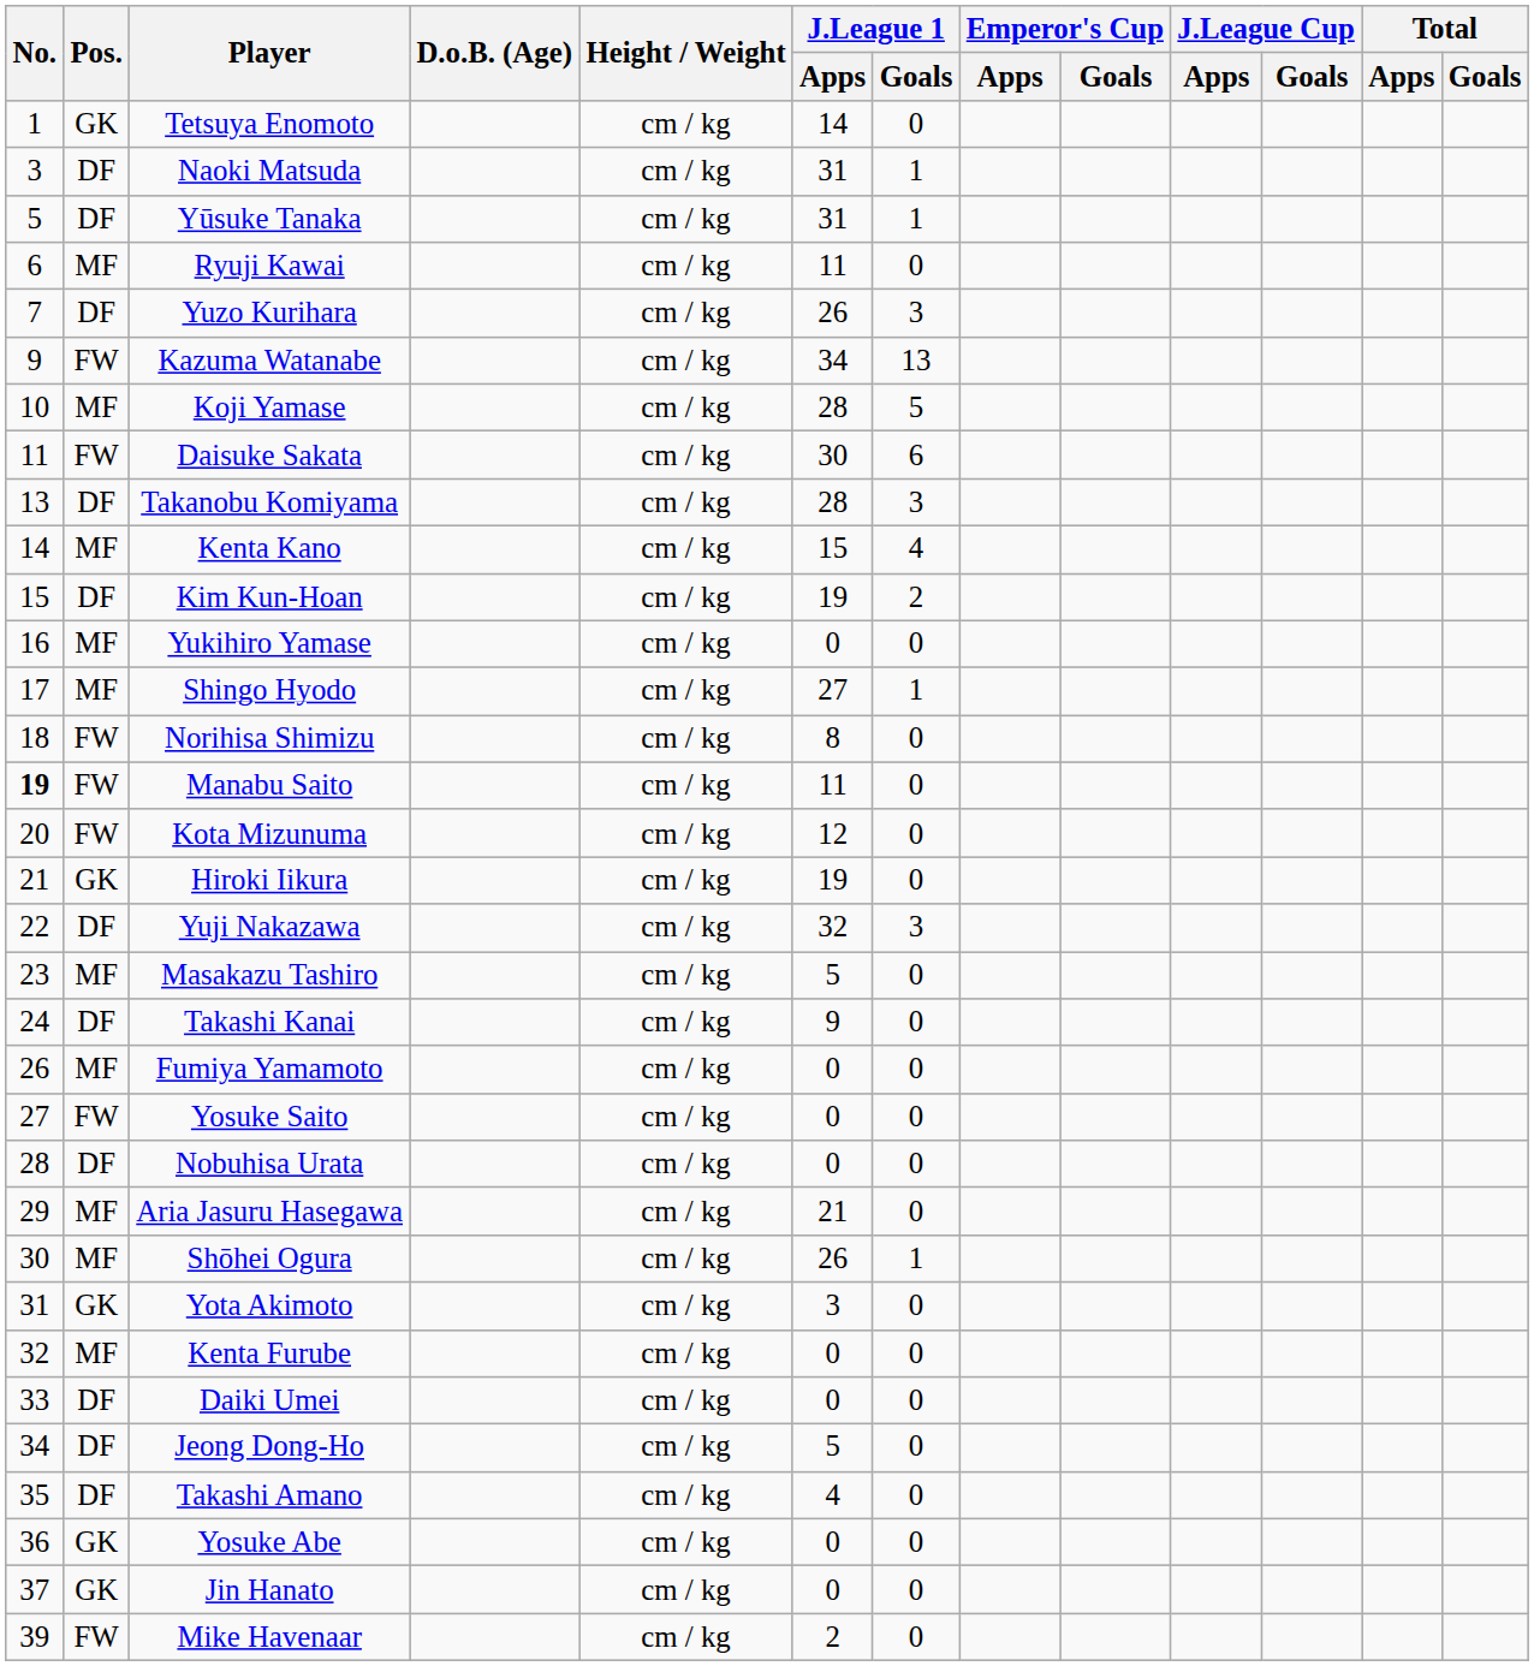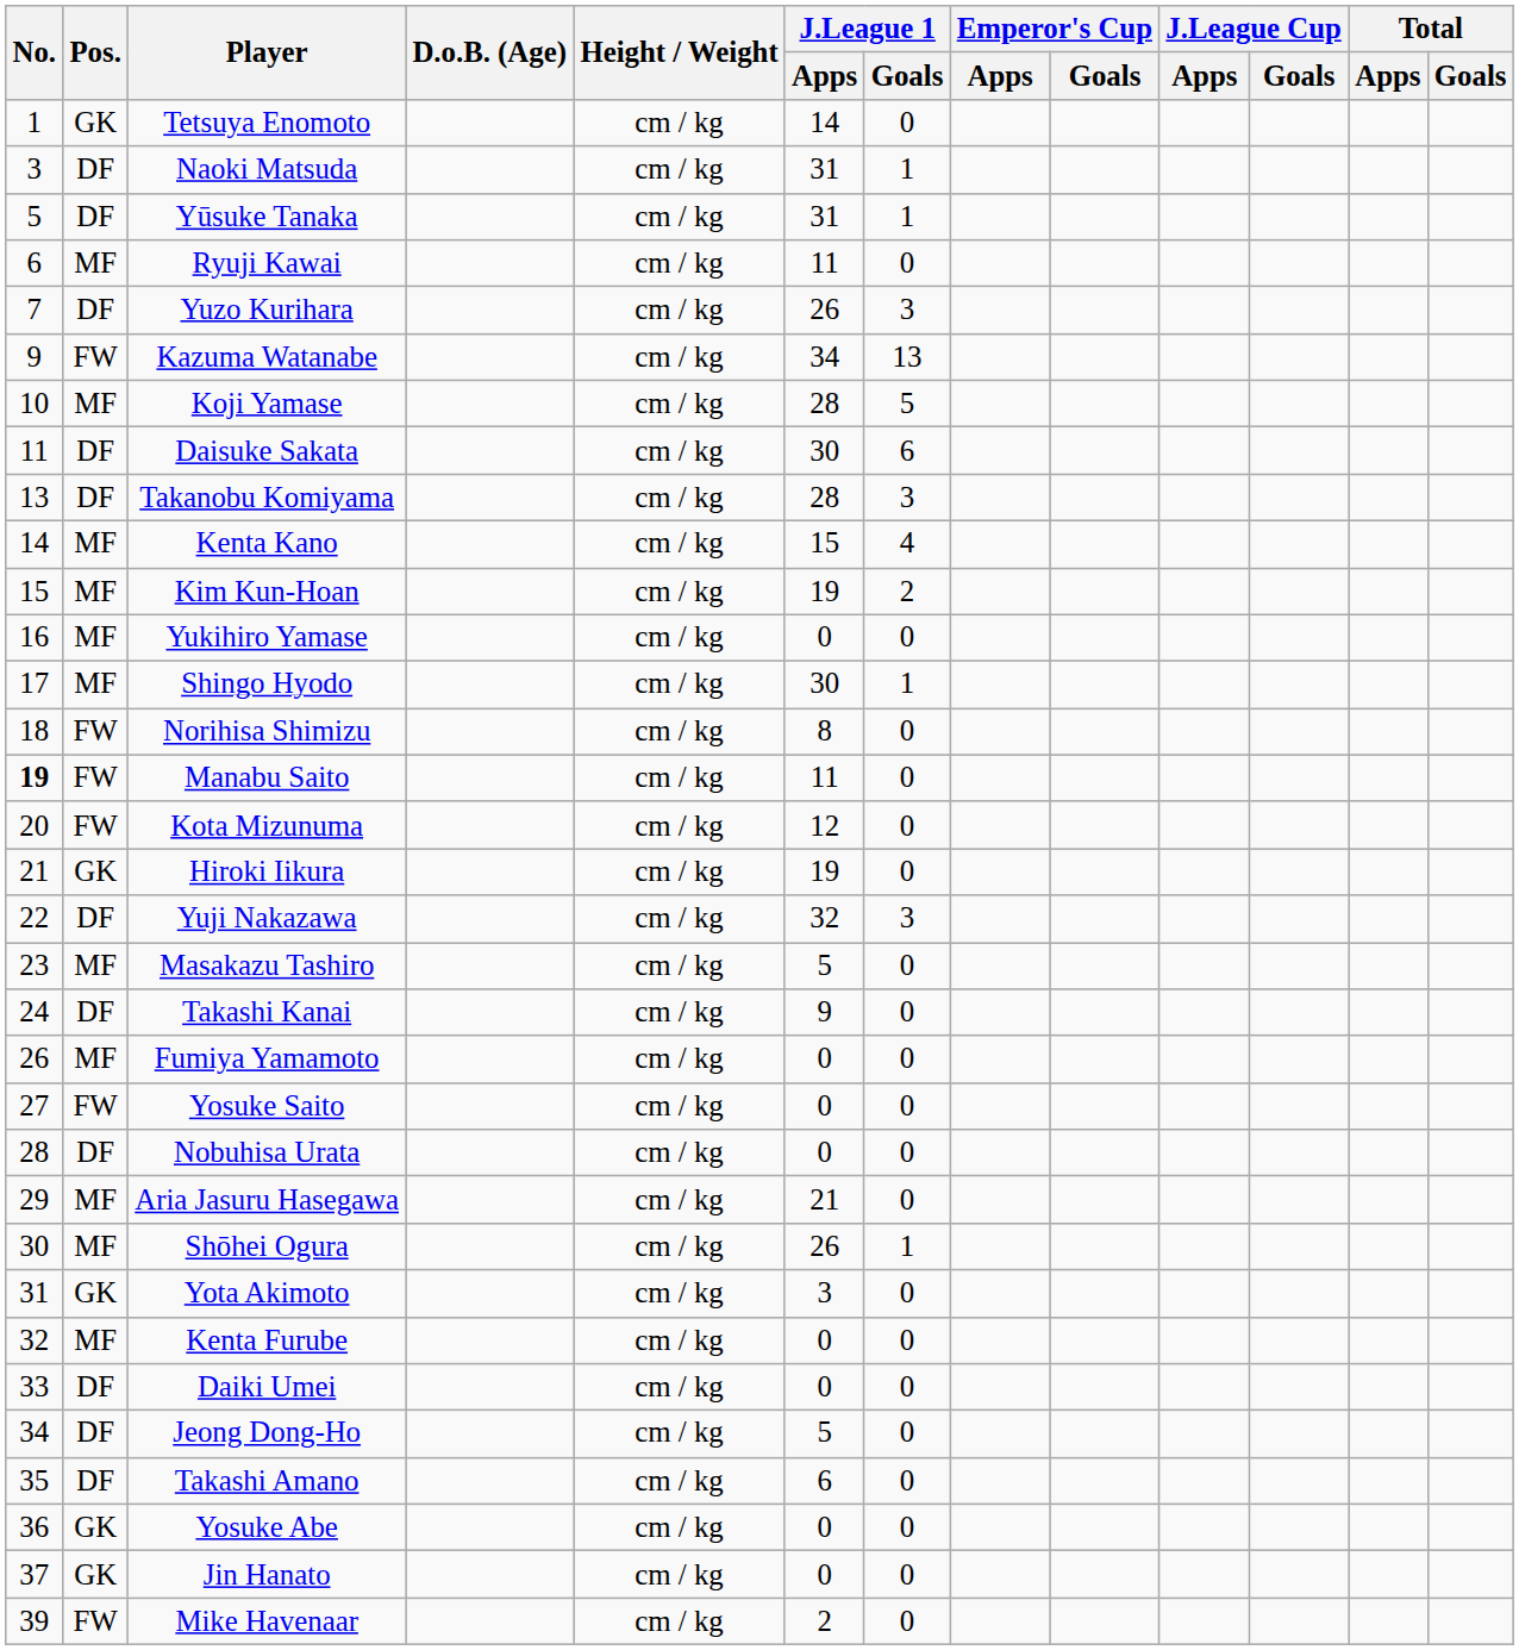Daisuke Sakata | Pos.: FW -> DF
Kim Kun-Hoan | Pos.: DF -> MF
Shingo Hyodo | J.League 1 / Apps: 27 -> 30
Takashi Amano | J.League 1 / Apps: 4 -> 6
